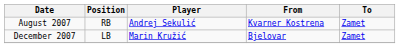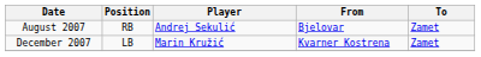August 2007 | From: Kvarner Kostrena -> Bjelovar
December 2007 | From: Bjelovar -> Kvarner Kostrena
